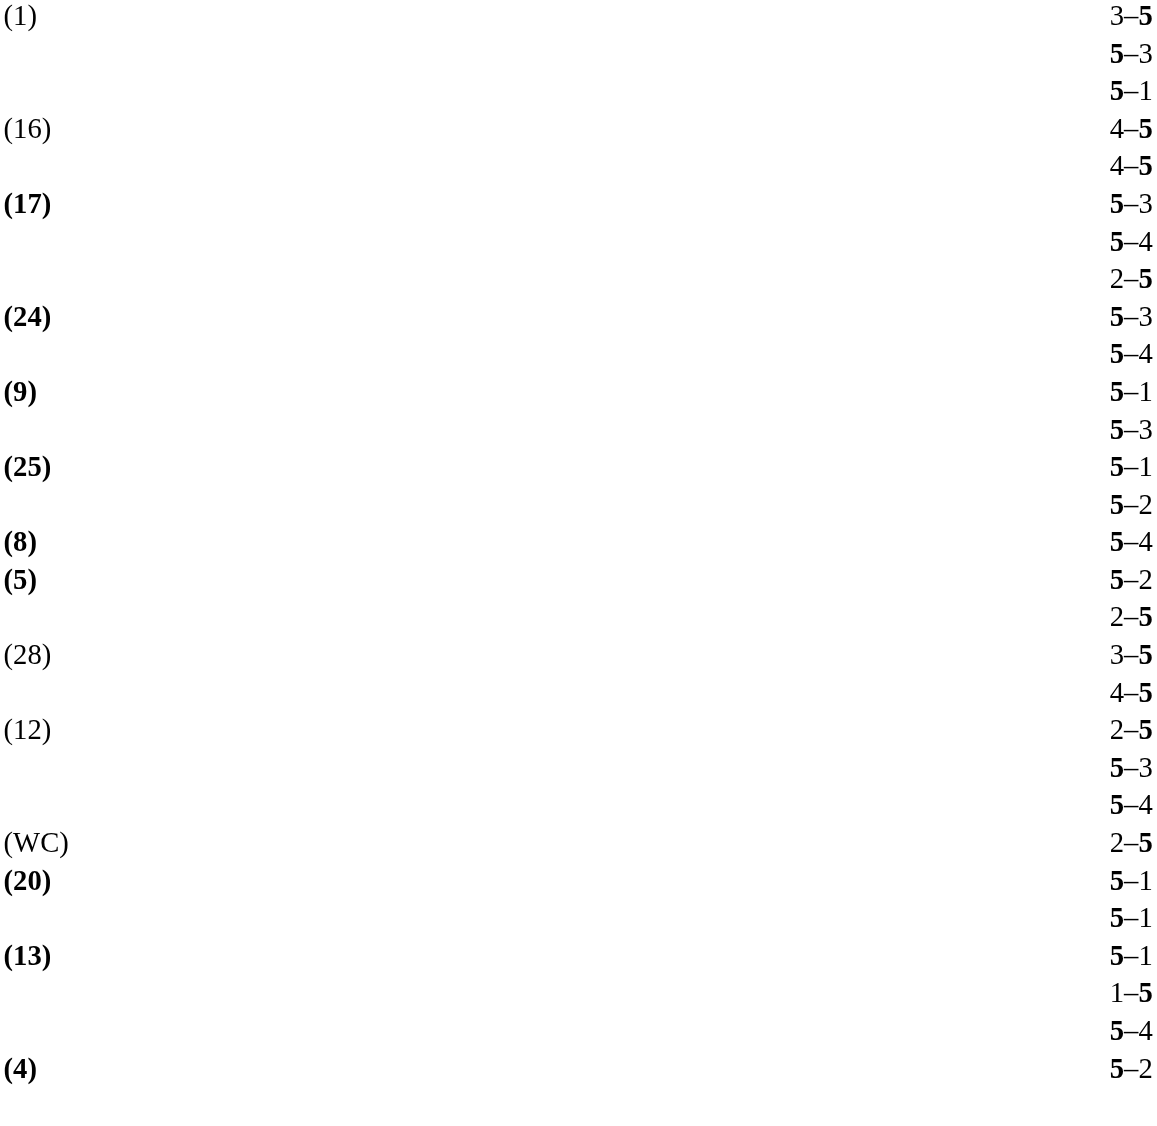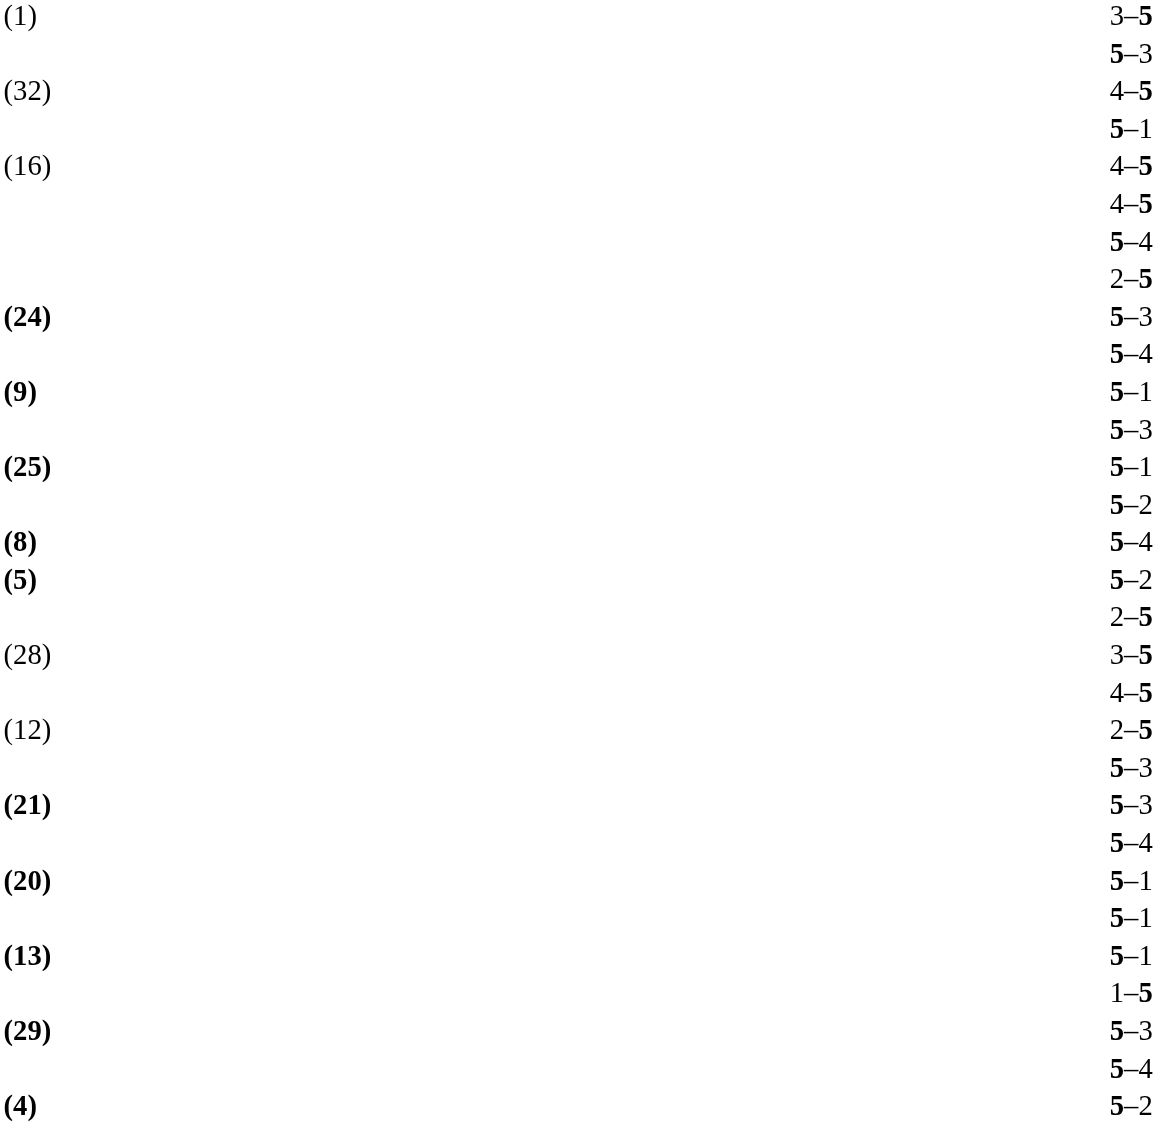+ row: (32) | 4–5
- row: (17) | 5–3
+ row: (21) | 5–3
- row: (WC) | 2–5
+ row: (29) | 5–3
